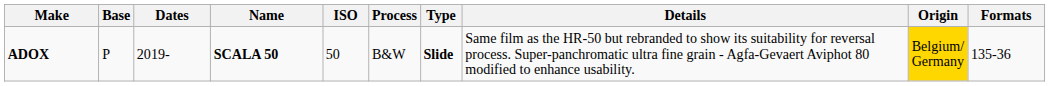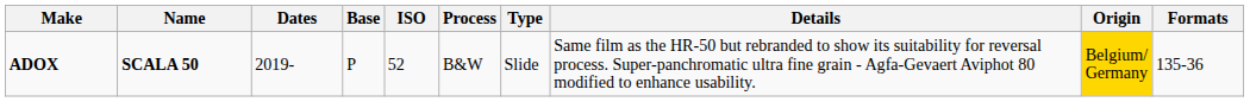columns swapped: Name <-> Base
ADOX | ISO: 50 -> 52
ADOX | Type: bold -> normal
